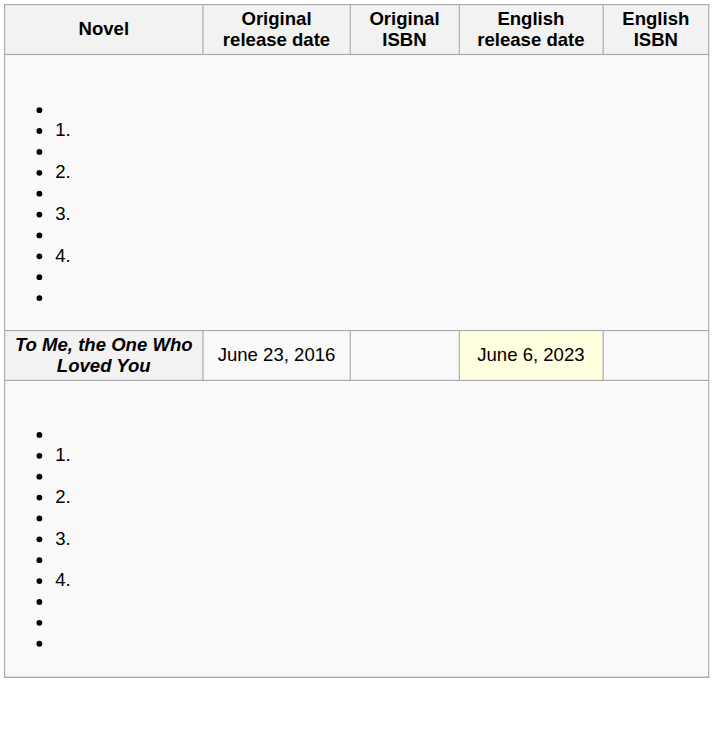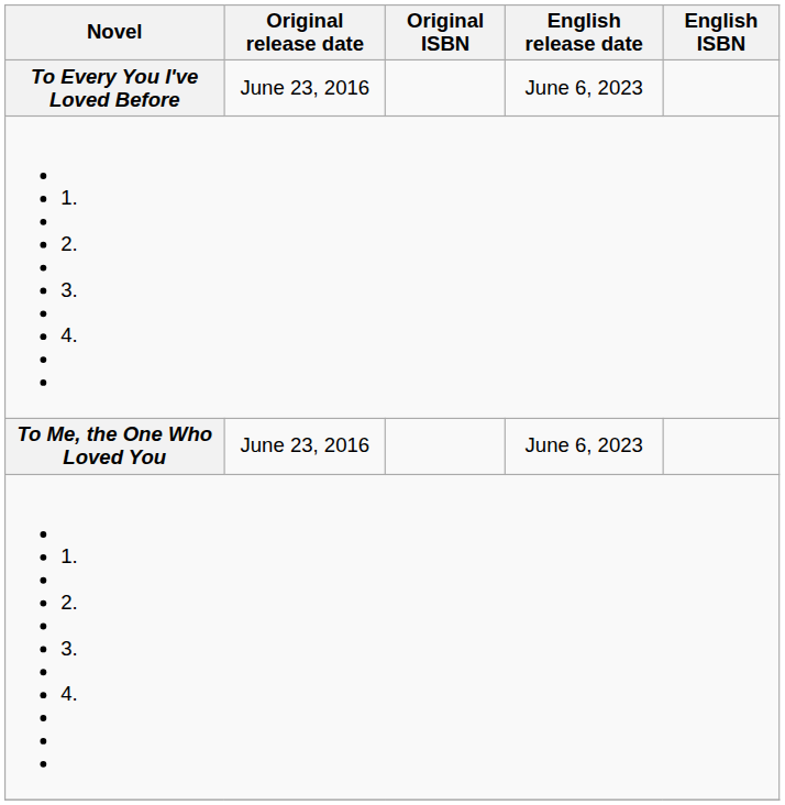+ row: To Every You I've Loved Before | June 23, 2016 | June 6, 2023
To Me, the One Who Loved You | English release date: lightyellow background -> no background
